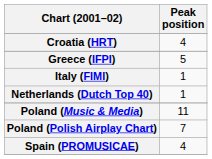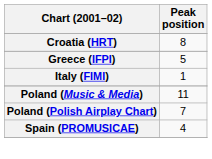Croatia (HRT) | Peak position: 4 -> 8
- row: Netherlands (Dutch Top 40) | 1
